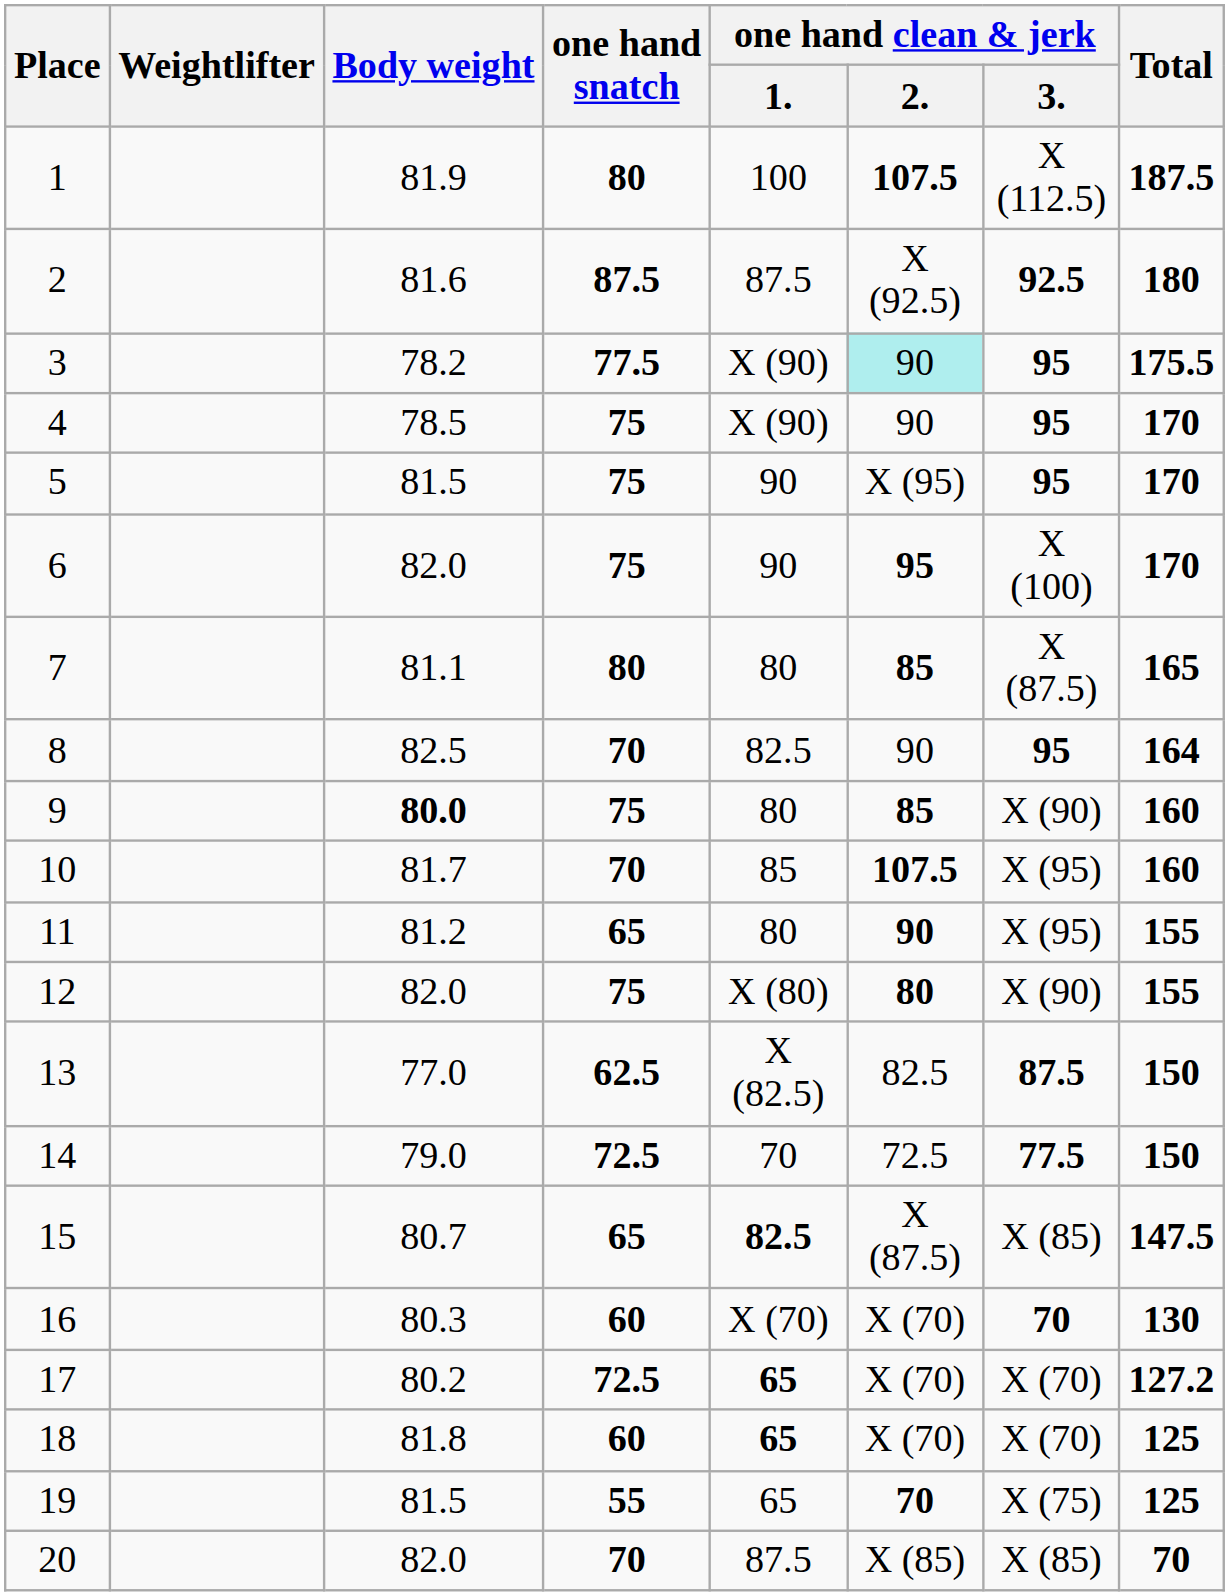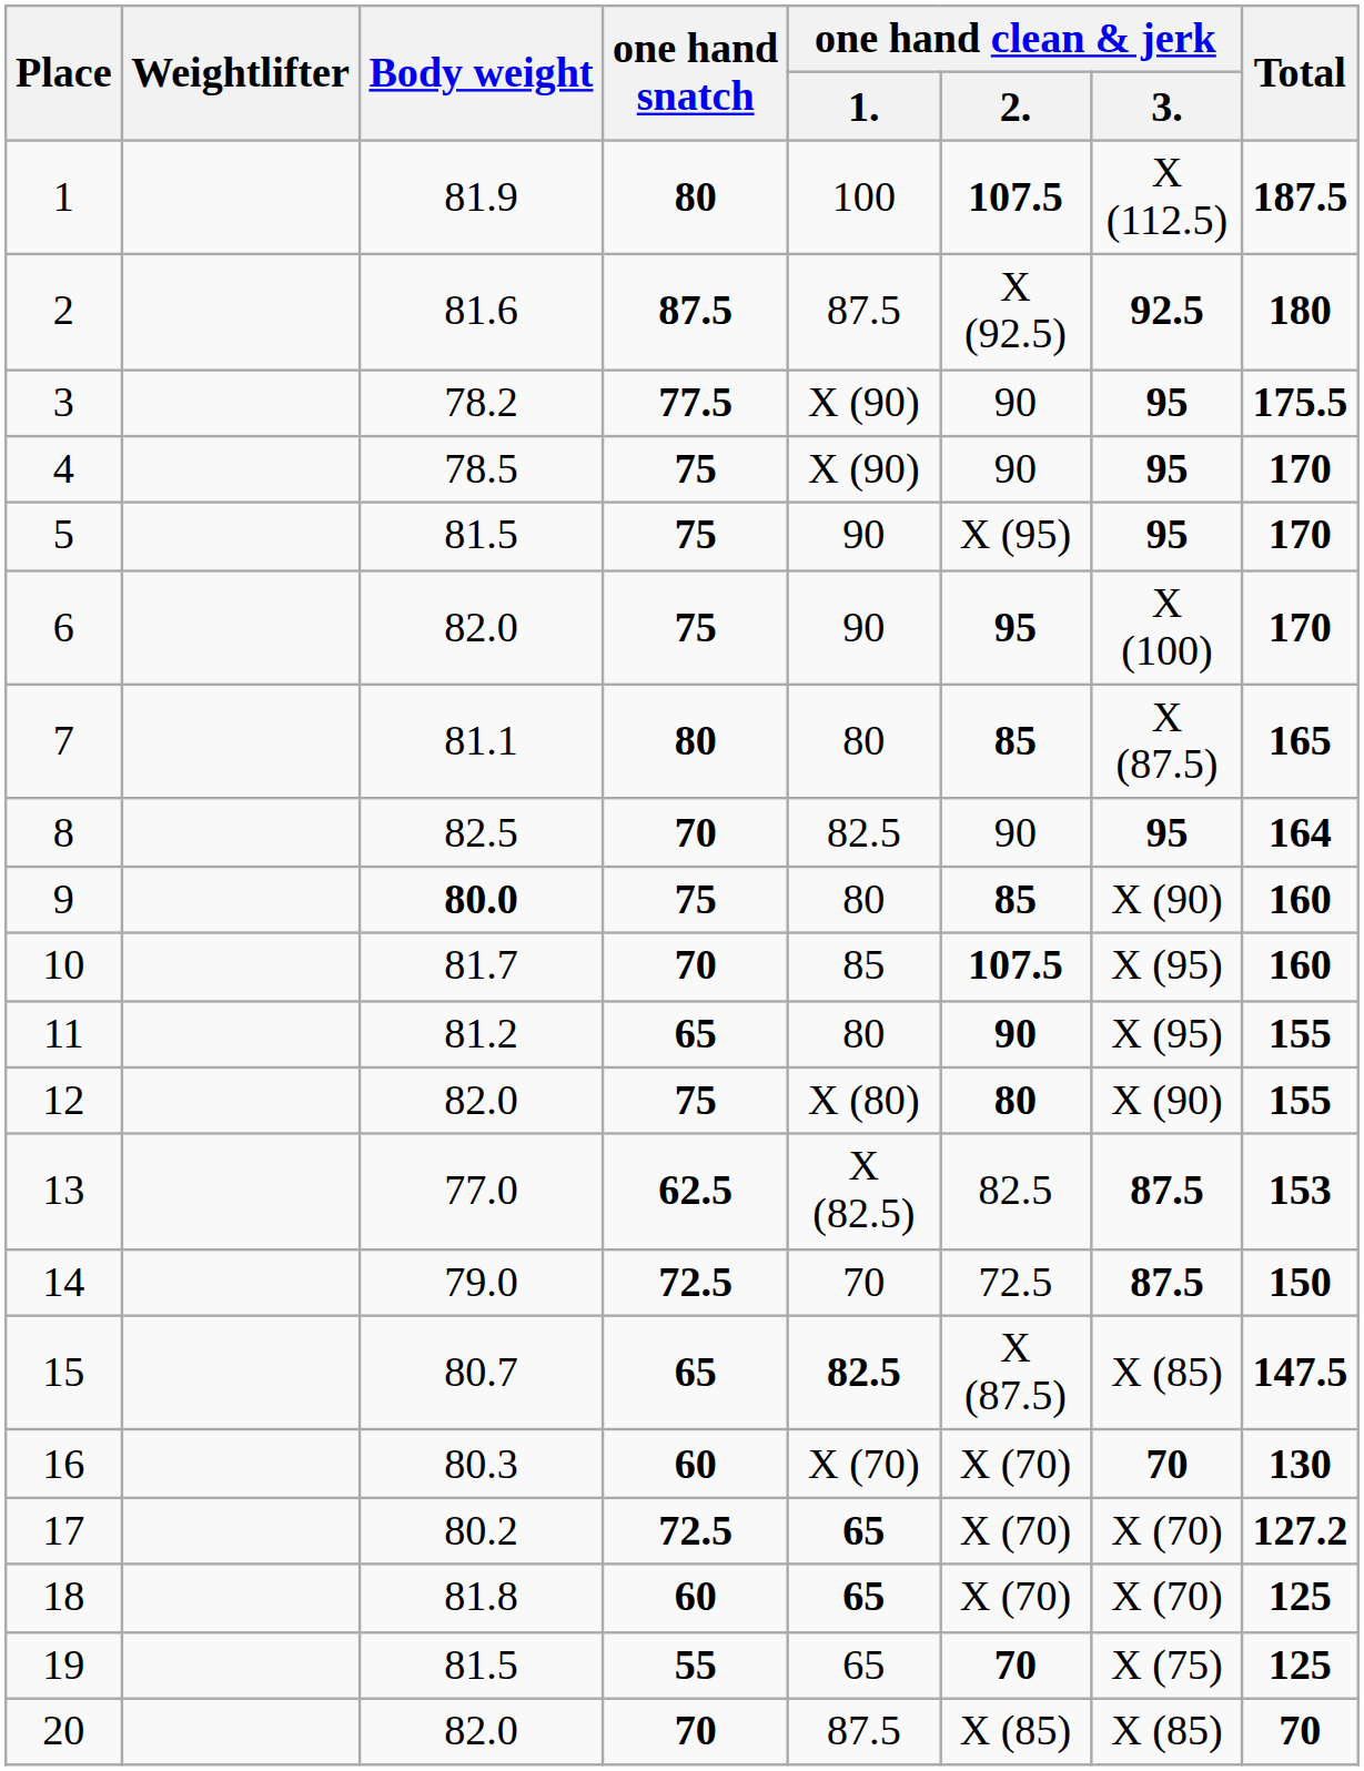3 | one hand clean & jerk / 2.: paleturquoise background -> no background
13 | Total: 150 -> 153
14 | one hand clean & jerk / 3.: 77.5 -> 87.5
